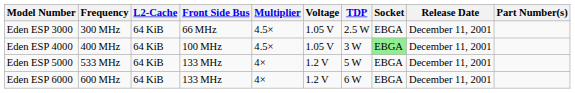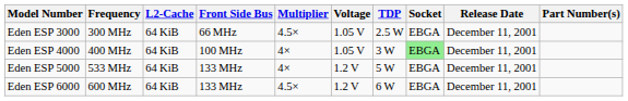Eden ESP 4000 | Multiplier: 4.5× -> 4×
Eden ESP 6000 | Multiplier: 4× -> 4.5×
